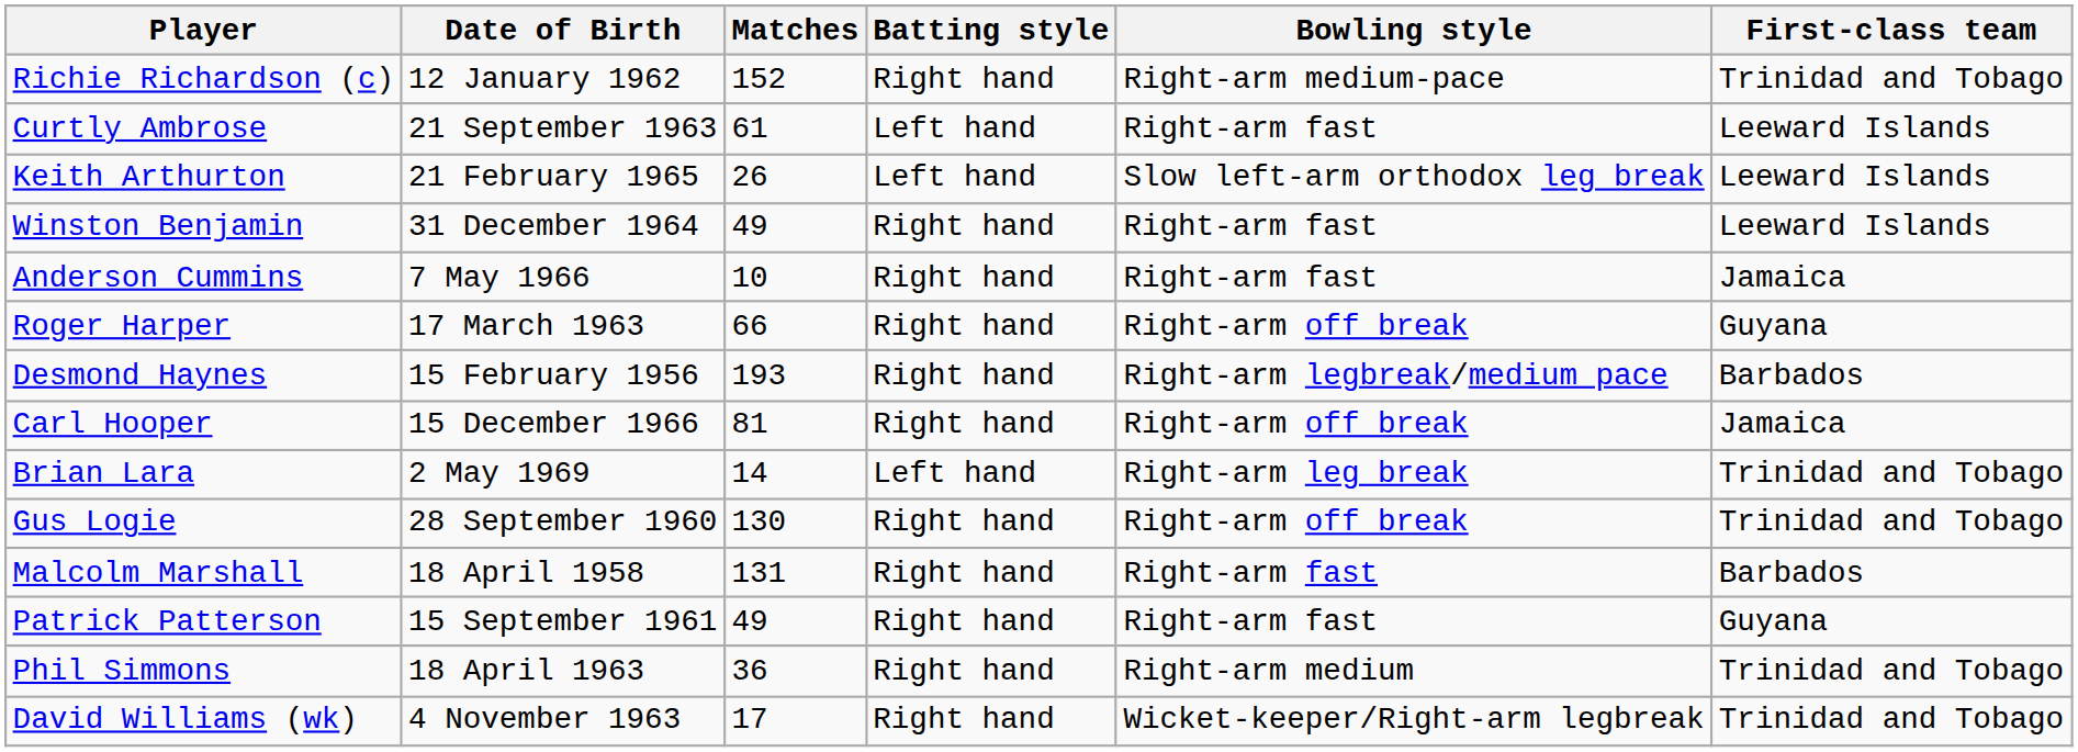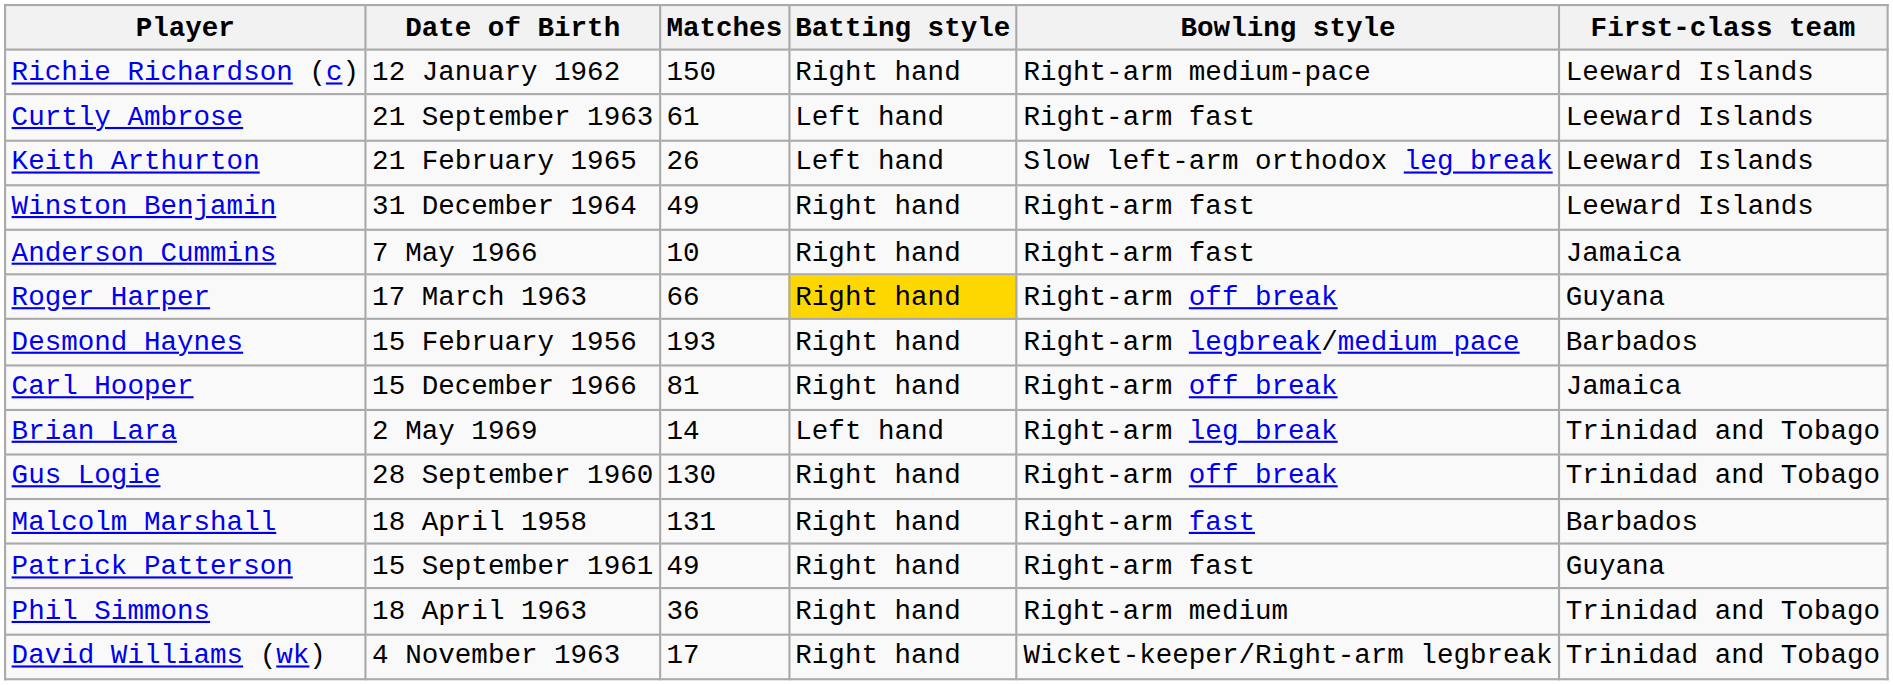Richie Richardson (c) | Matches: 152 -> 150
Richie Richardson (c) | First-class team: Trinidad and Tobago -> Leeward Islands
Roger Harper | Batting style: no background -> gold background
